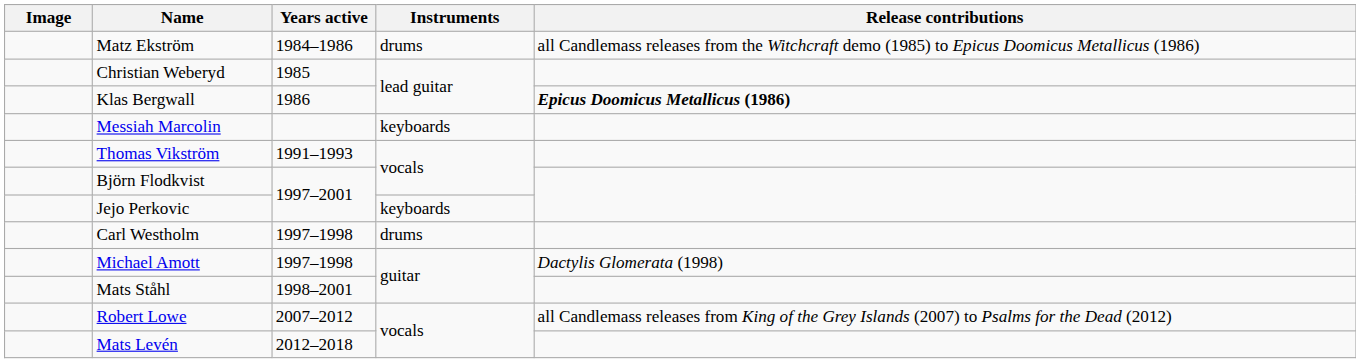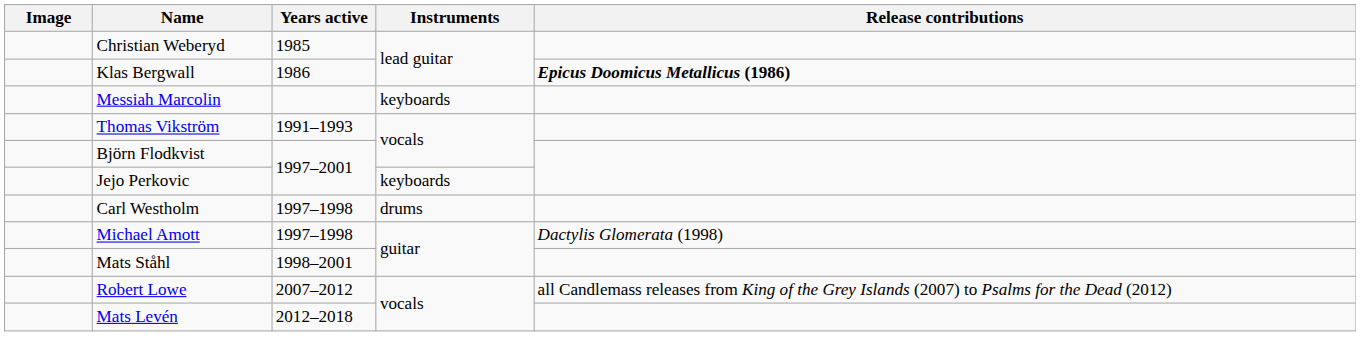- row: Matz Ekström | 1984–1986 | drums | all Candlemass releases from the Witchcraft demo (1985) to Epicus Doomicus Metallicus (1986)
